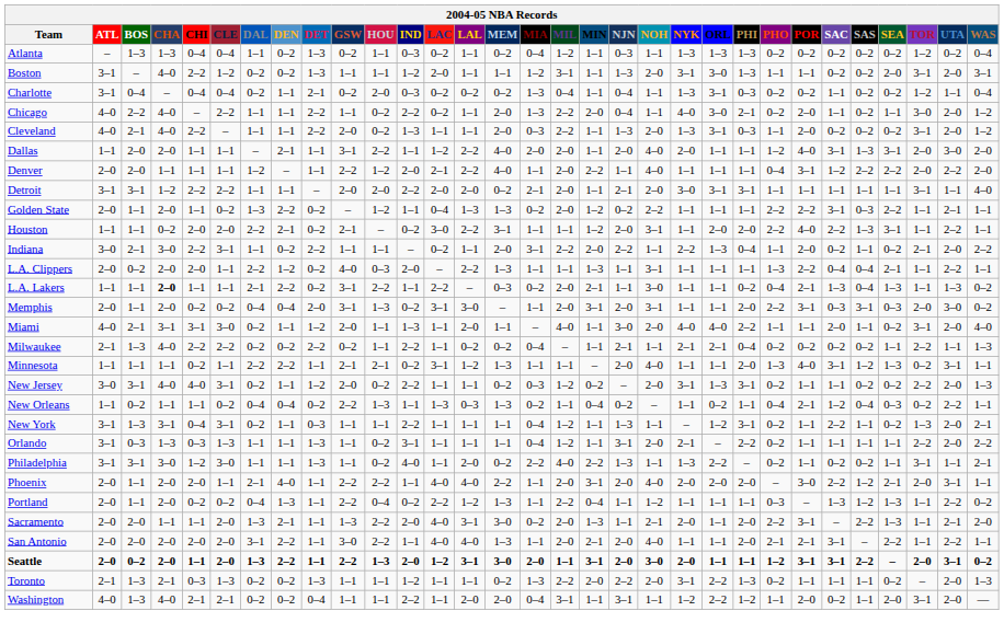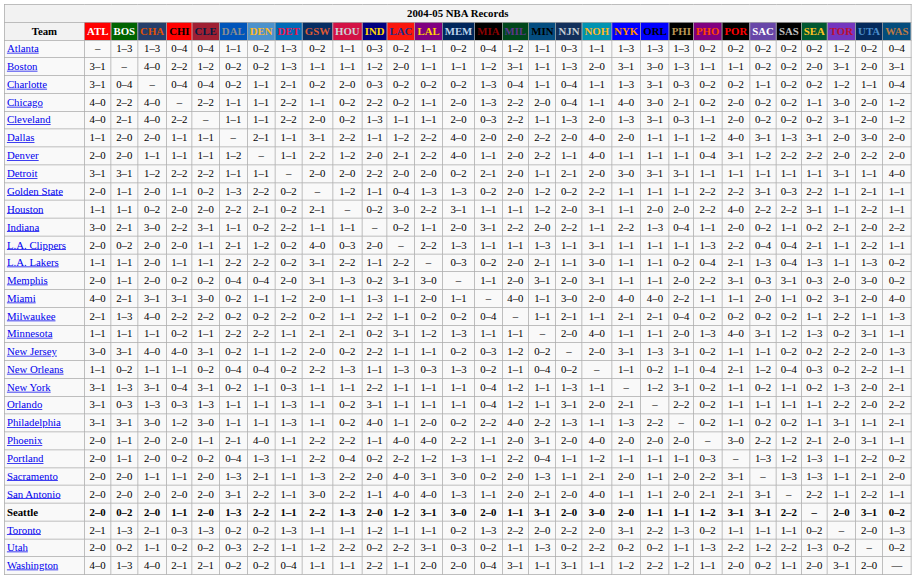Chicago | SAC: 1–1 -> 0–2
Dallas | MIN: 1–1 -> 2–2
Houston | SAS: 1–3 -> 2–2
L.A. Clippers | DAL: 2–2 -> 2–1
L.A. Lakers | CHA: bold -> normal
L.A. Lakers | DAL: 2–1 -> 2–2
New York | SAC: 2–2 -> 0–2
Sacramento | SAS: 2–2 -> 1–3
+ row: Utah | 2–0 | 0–2 | 1–1 | 0–2 | 0–2 | 0–3 | 2–2 | 1–1 | 1–2 | 2–2 | 0–2 | 2–2 | 3–1 | 0–3 | 0–2 | 1–1 | 1–3 | 0–2 | 2–2 | 0–2 | 0–2 | 1–1 | 1–3 | 2–2 | 1–2 | 2–2 | 1–3 | 0–2 | – | 0–2
